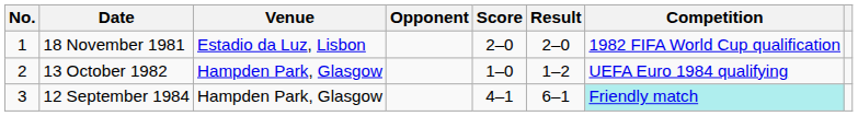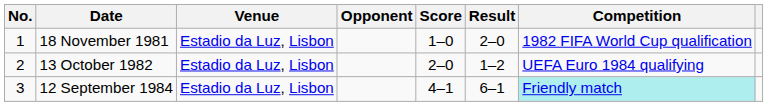18 November 1981 | Score: 2–0 -> 1–0
13 October 1982 | Venue: Hampden Park, Glasgow -> Estadio da Luz, Lisbon
13 October 1982 | Score: 1–0 -> 2–0
12 September 1984 | Venue: Hampden Park, Glasgow -> Estadio da Luz, Lisbon
